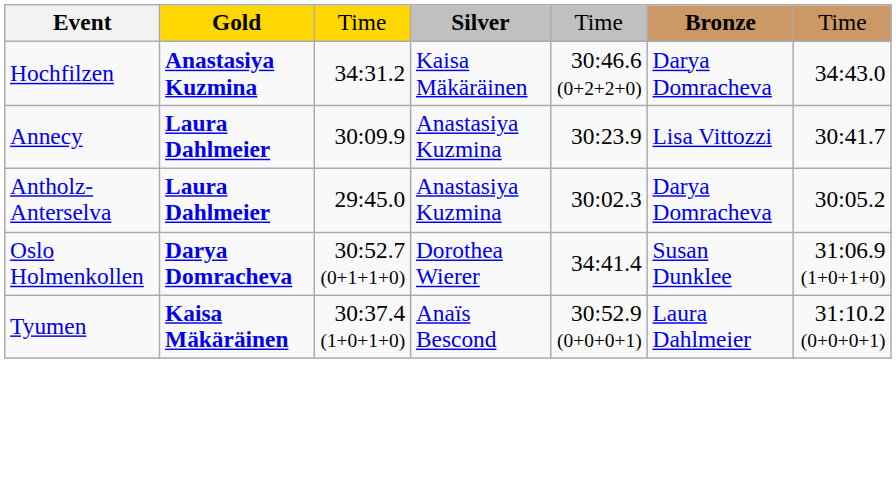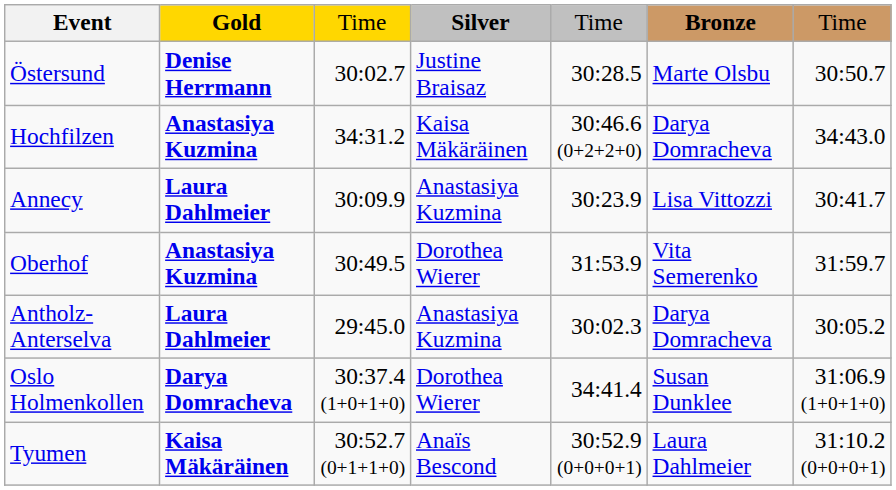+ row: Östersund | Denise Herrmann | 30:02.7 | Justine Braisaz | 30:28.5 | Marte Olsbu | 30:50.7
+ row: Oberhof | Anastasiya Kuzmina | 30:49.5 | Dorothea Wierer | 31:53.9 | Vita Semerenko | 31:59.7
Oslo Holmenkollen | column 3: 30:52.7 (0+1+1+0) -> 30:37.4 (1+0+1+0)
Tyumen | column 3: 30:37.4 (1+0+1+0) -> 30:52.7 (0+1+1+0)
